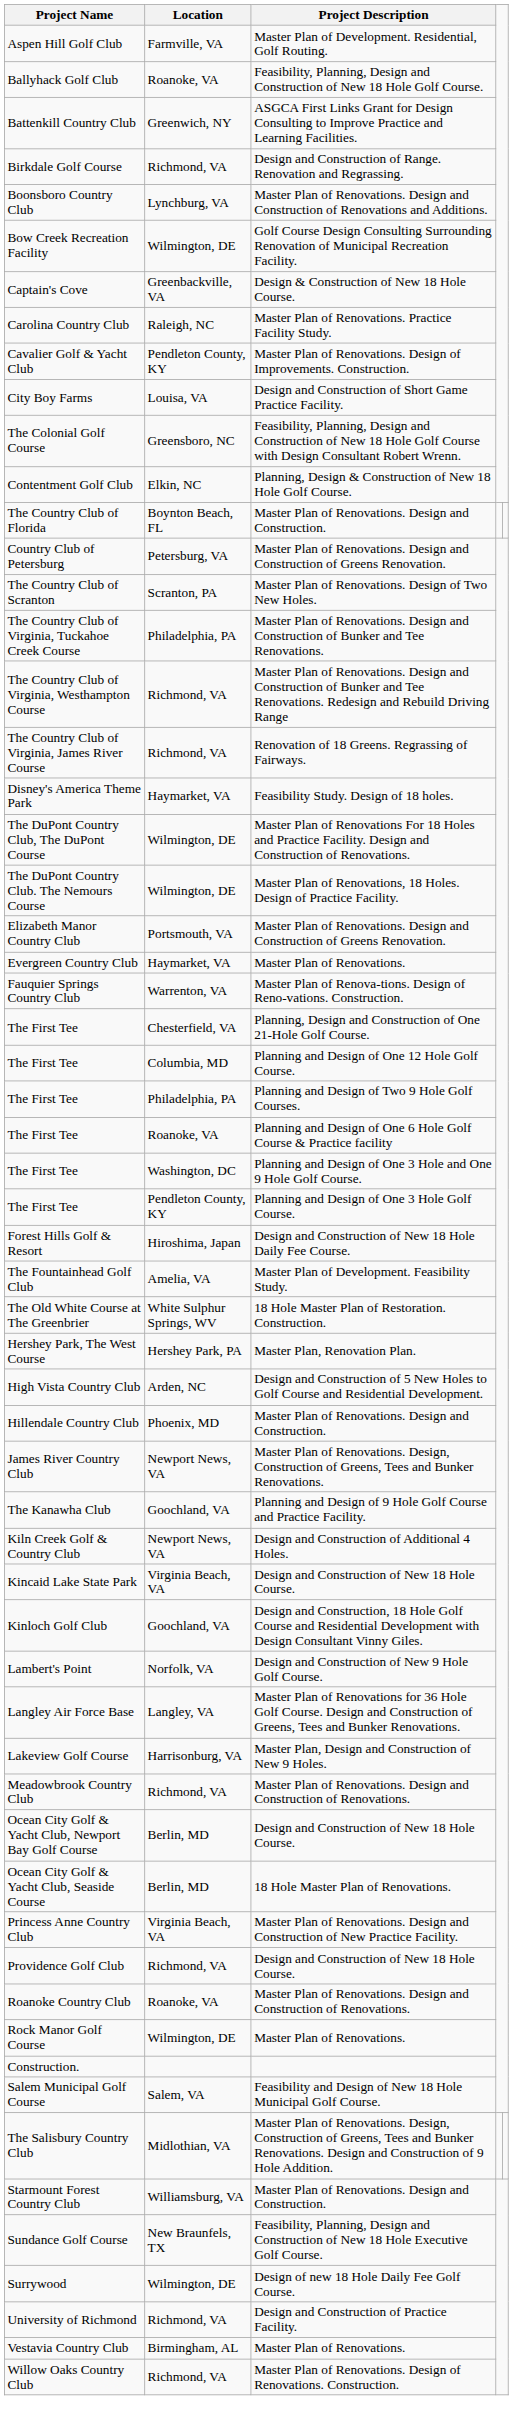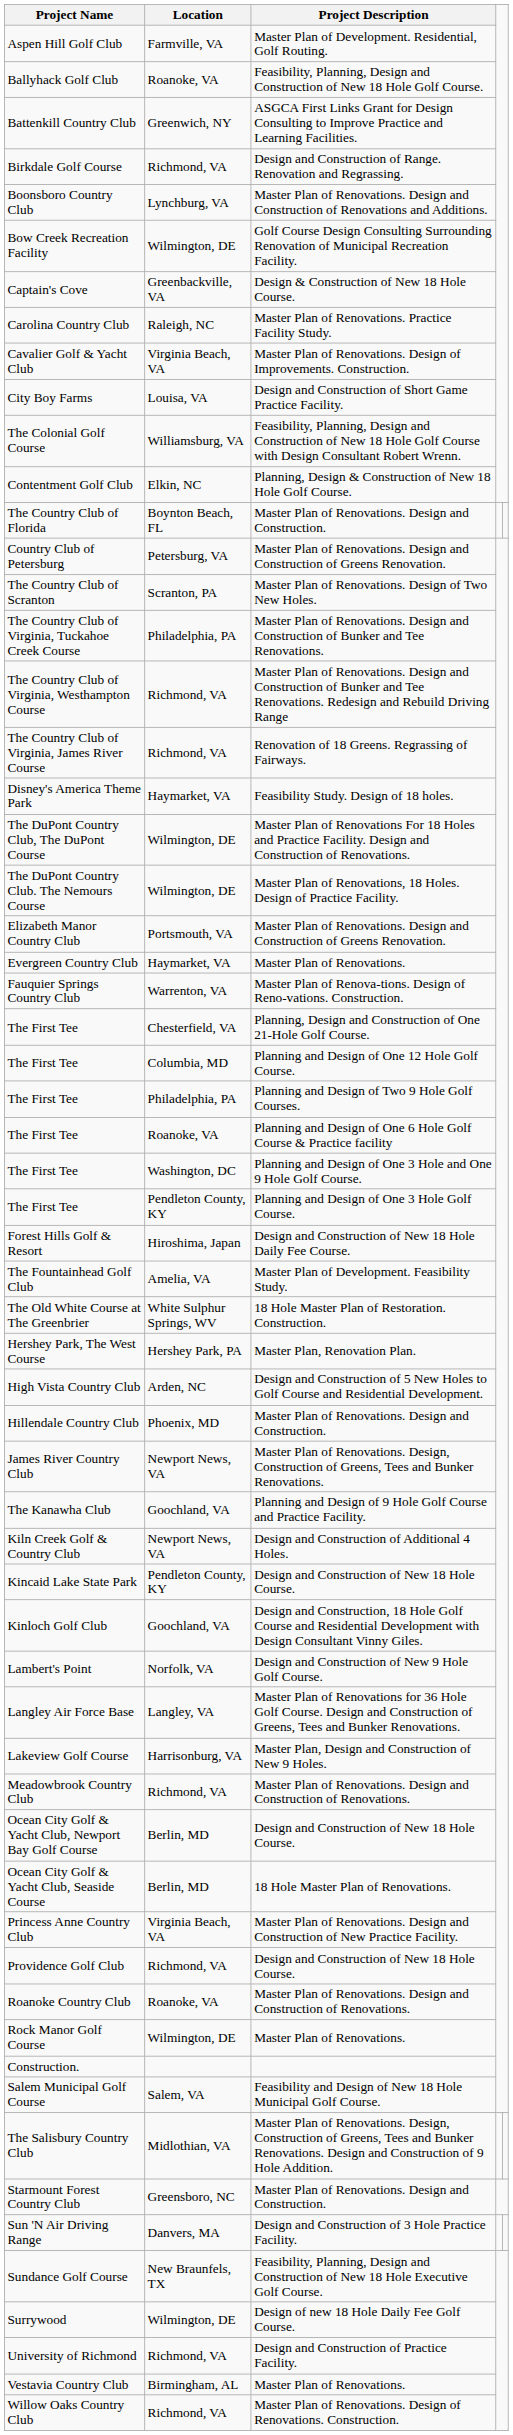Cavalier Golf & Yacht Club | Location: Pendleton County, KY -> Virginia Beach, VA
The Colonial Golf Course | Location: Greensboro, NC -> Williamsburg, VA
Kincaid Lake State Park | Location: Virginia Beach, VA -> Pendleton County, KY
Starmount Forest Country Club | Location: Williamsburg, VA -> Greensboro, NC
+ row: Sun 'N Air Driving Range | Danvers, MA | Design and Construction of 3 Hole Practice Facility.
